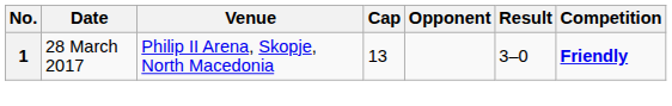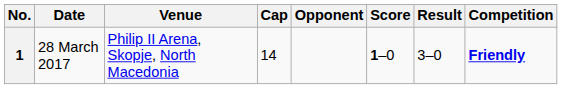+ column: Score | 1–0
1 | Cap: 13 -> 14
